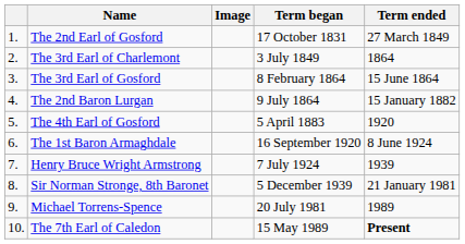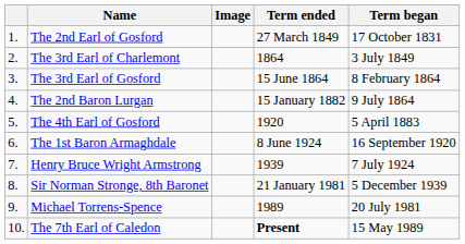columns swapped: Term began <-> Term ended
